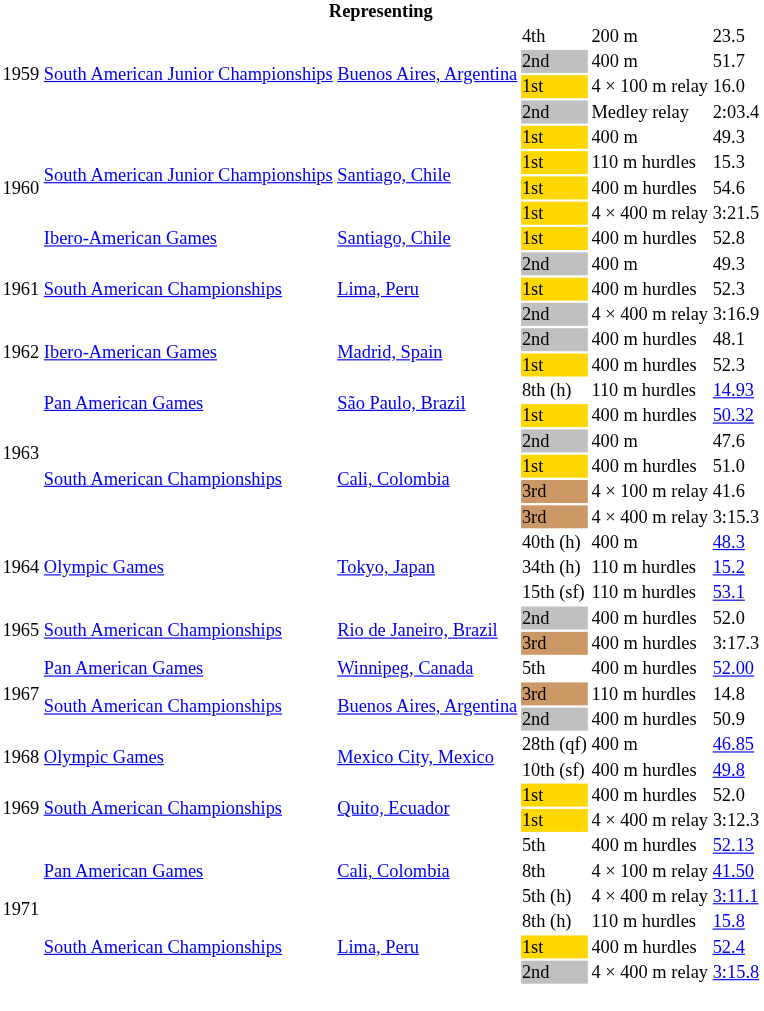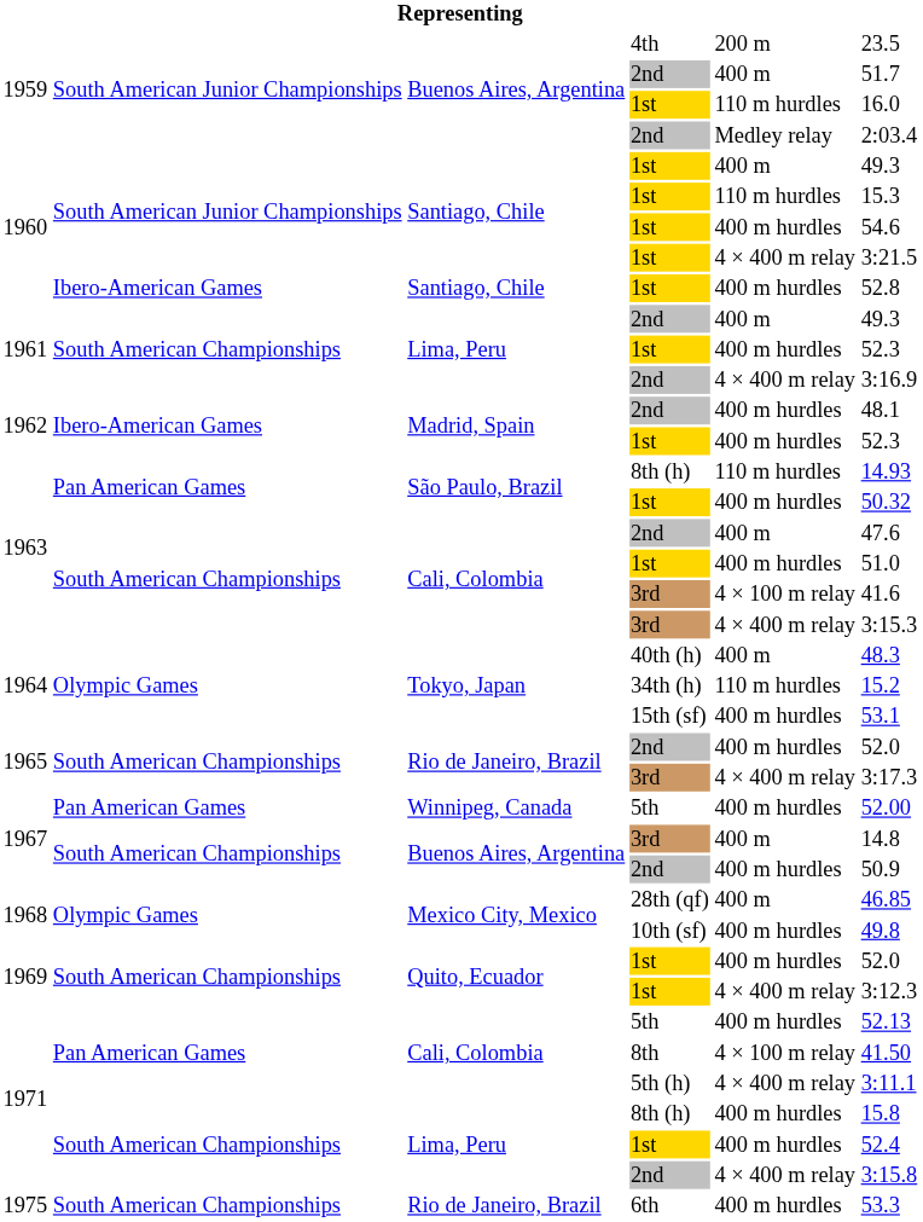1959 / 1st | column 5: 4 × 100 m relay -> 110 m hurdles
15th (sf) | column 5: 110 m hurdles -> 400 m hurdles
1965 / 3rd | column 5: 400 m hurdles -> 4 × 400 m relay
1967 / 3rd | column 5: 110 m hurdles -> 400 m
1971 / 8th (h) | column 5: 110 m hurdles -> 400 m hurdles
+ row: 1975 | South American Championships | Rio de Janeiro, Brazil | 6th | 400 m hurdles | 53.3
